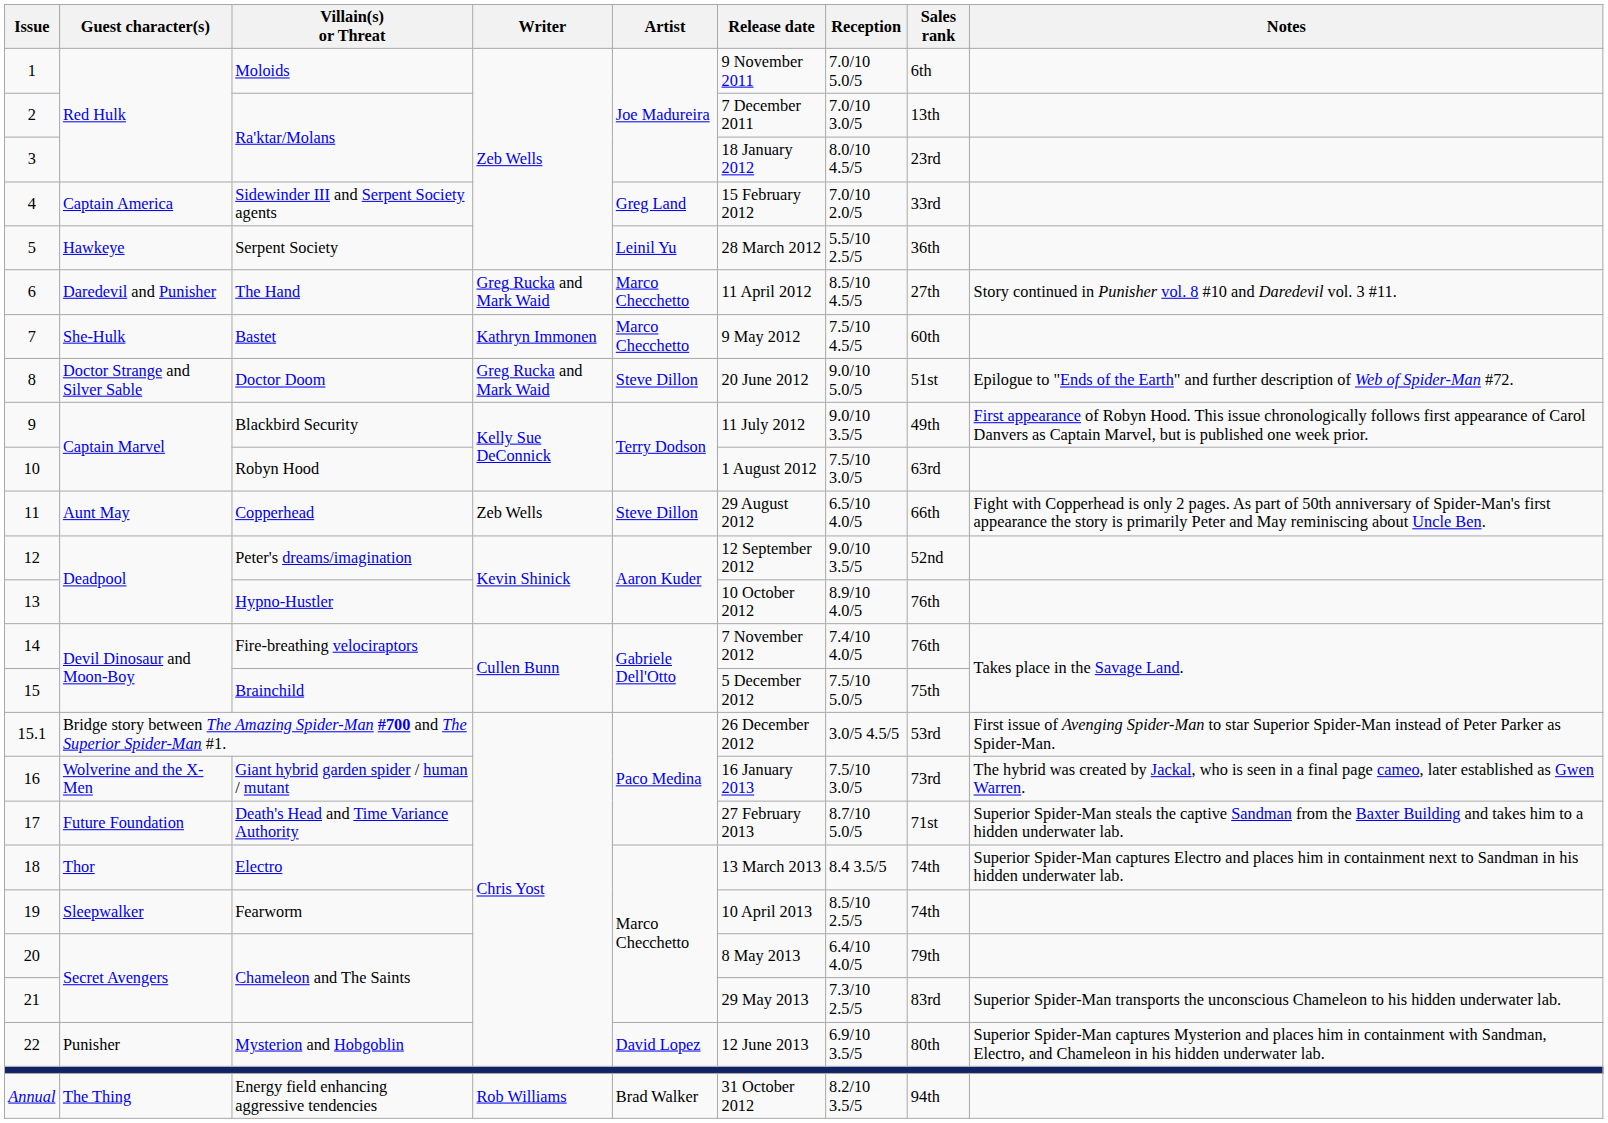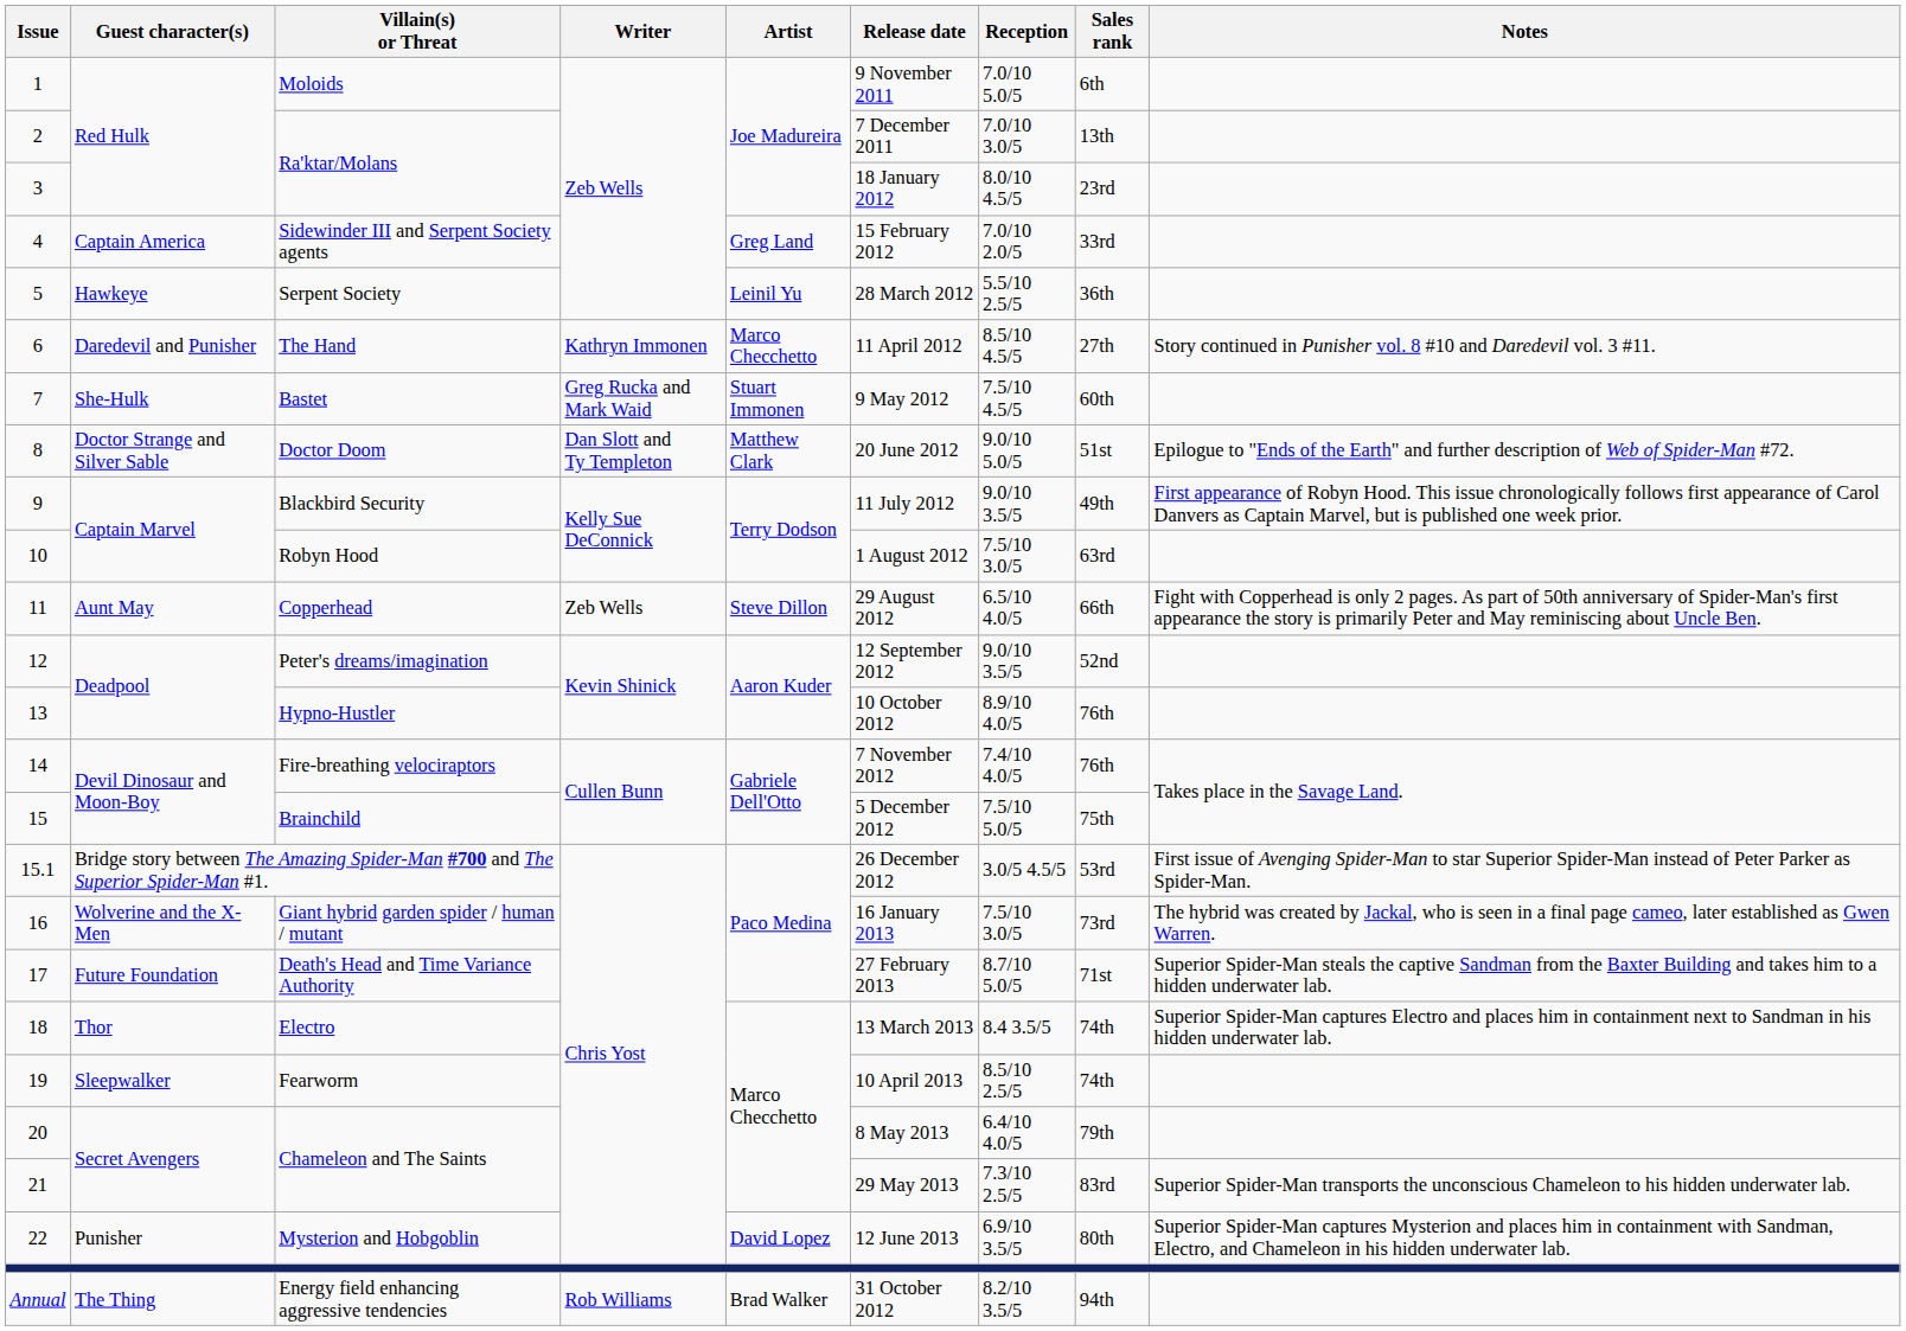The Hand | Writer: Greg Rucka and Mark Waid -> Kathryn Immonen
Bastet | Writer: Kathryn Immonen -> Greg Rucka and Mark Waid
Bastet | Artist: Marco Checchetto -> Stuart Immonen
Doctor Doom | Writer: Greg Rucka and Mark Waid -> Dan Slott and Ty Templeton
Doctor Doom | Artist: Steve Dillon -> Matthew Clark
